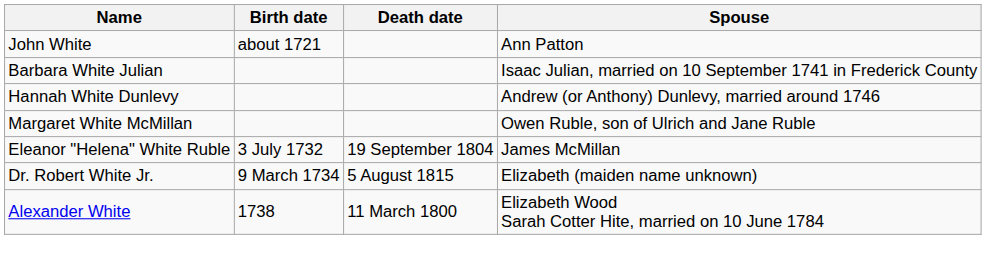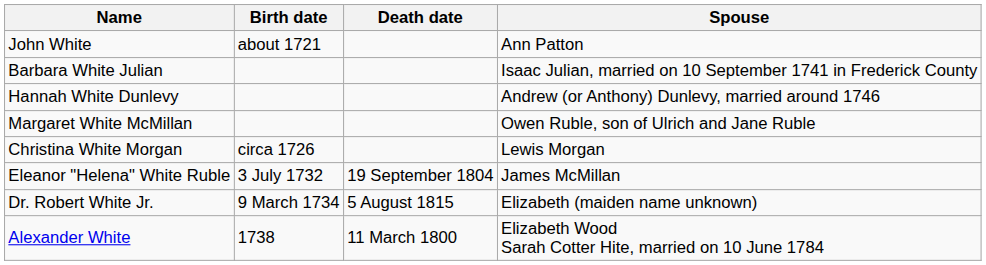+ row: Christina White Morgan | circa 1726 | Lewis Morgan
